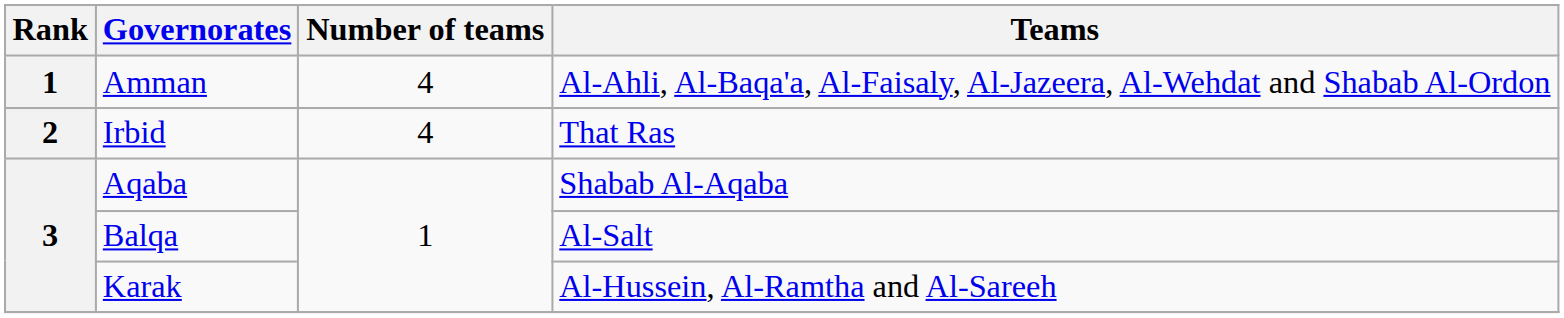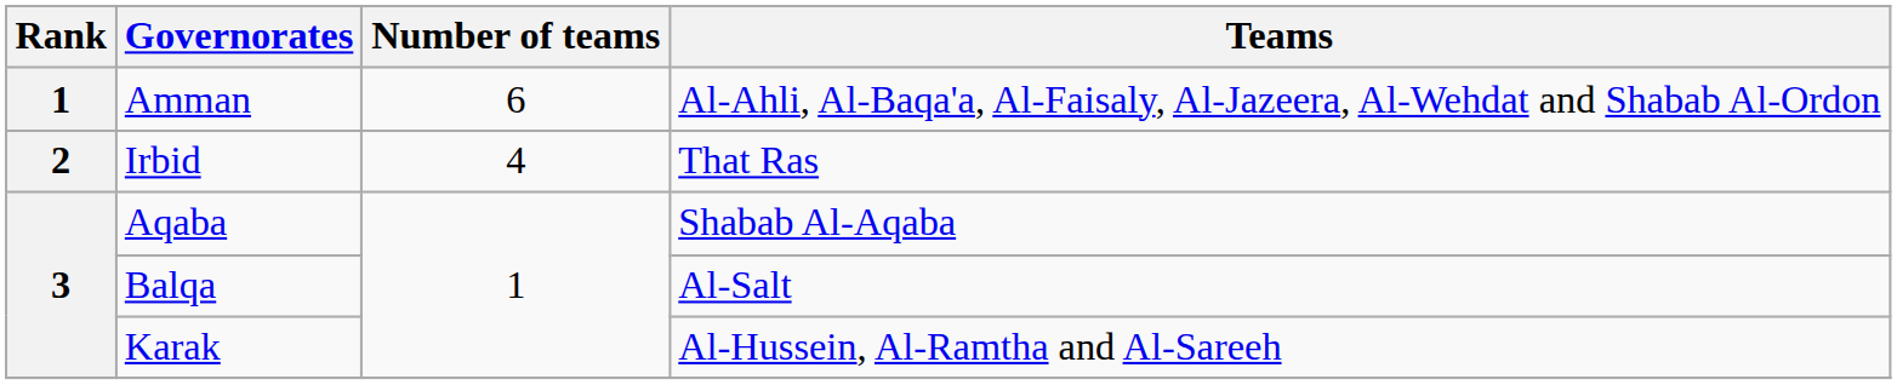Amman | Number of teams: 4 -> 6
